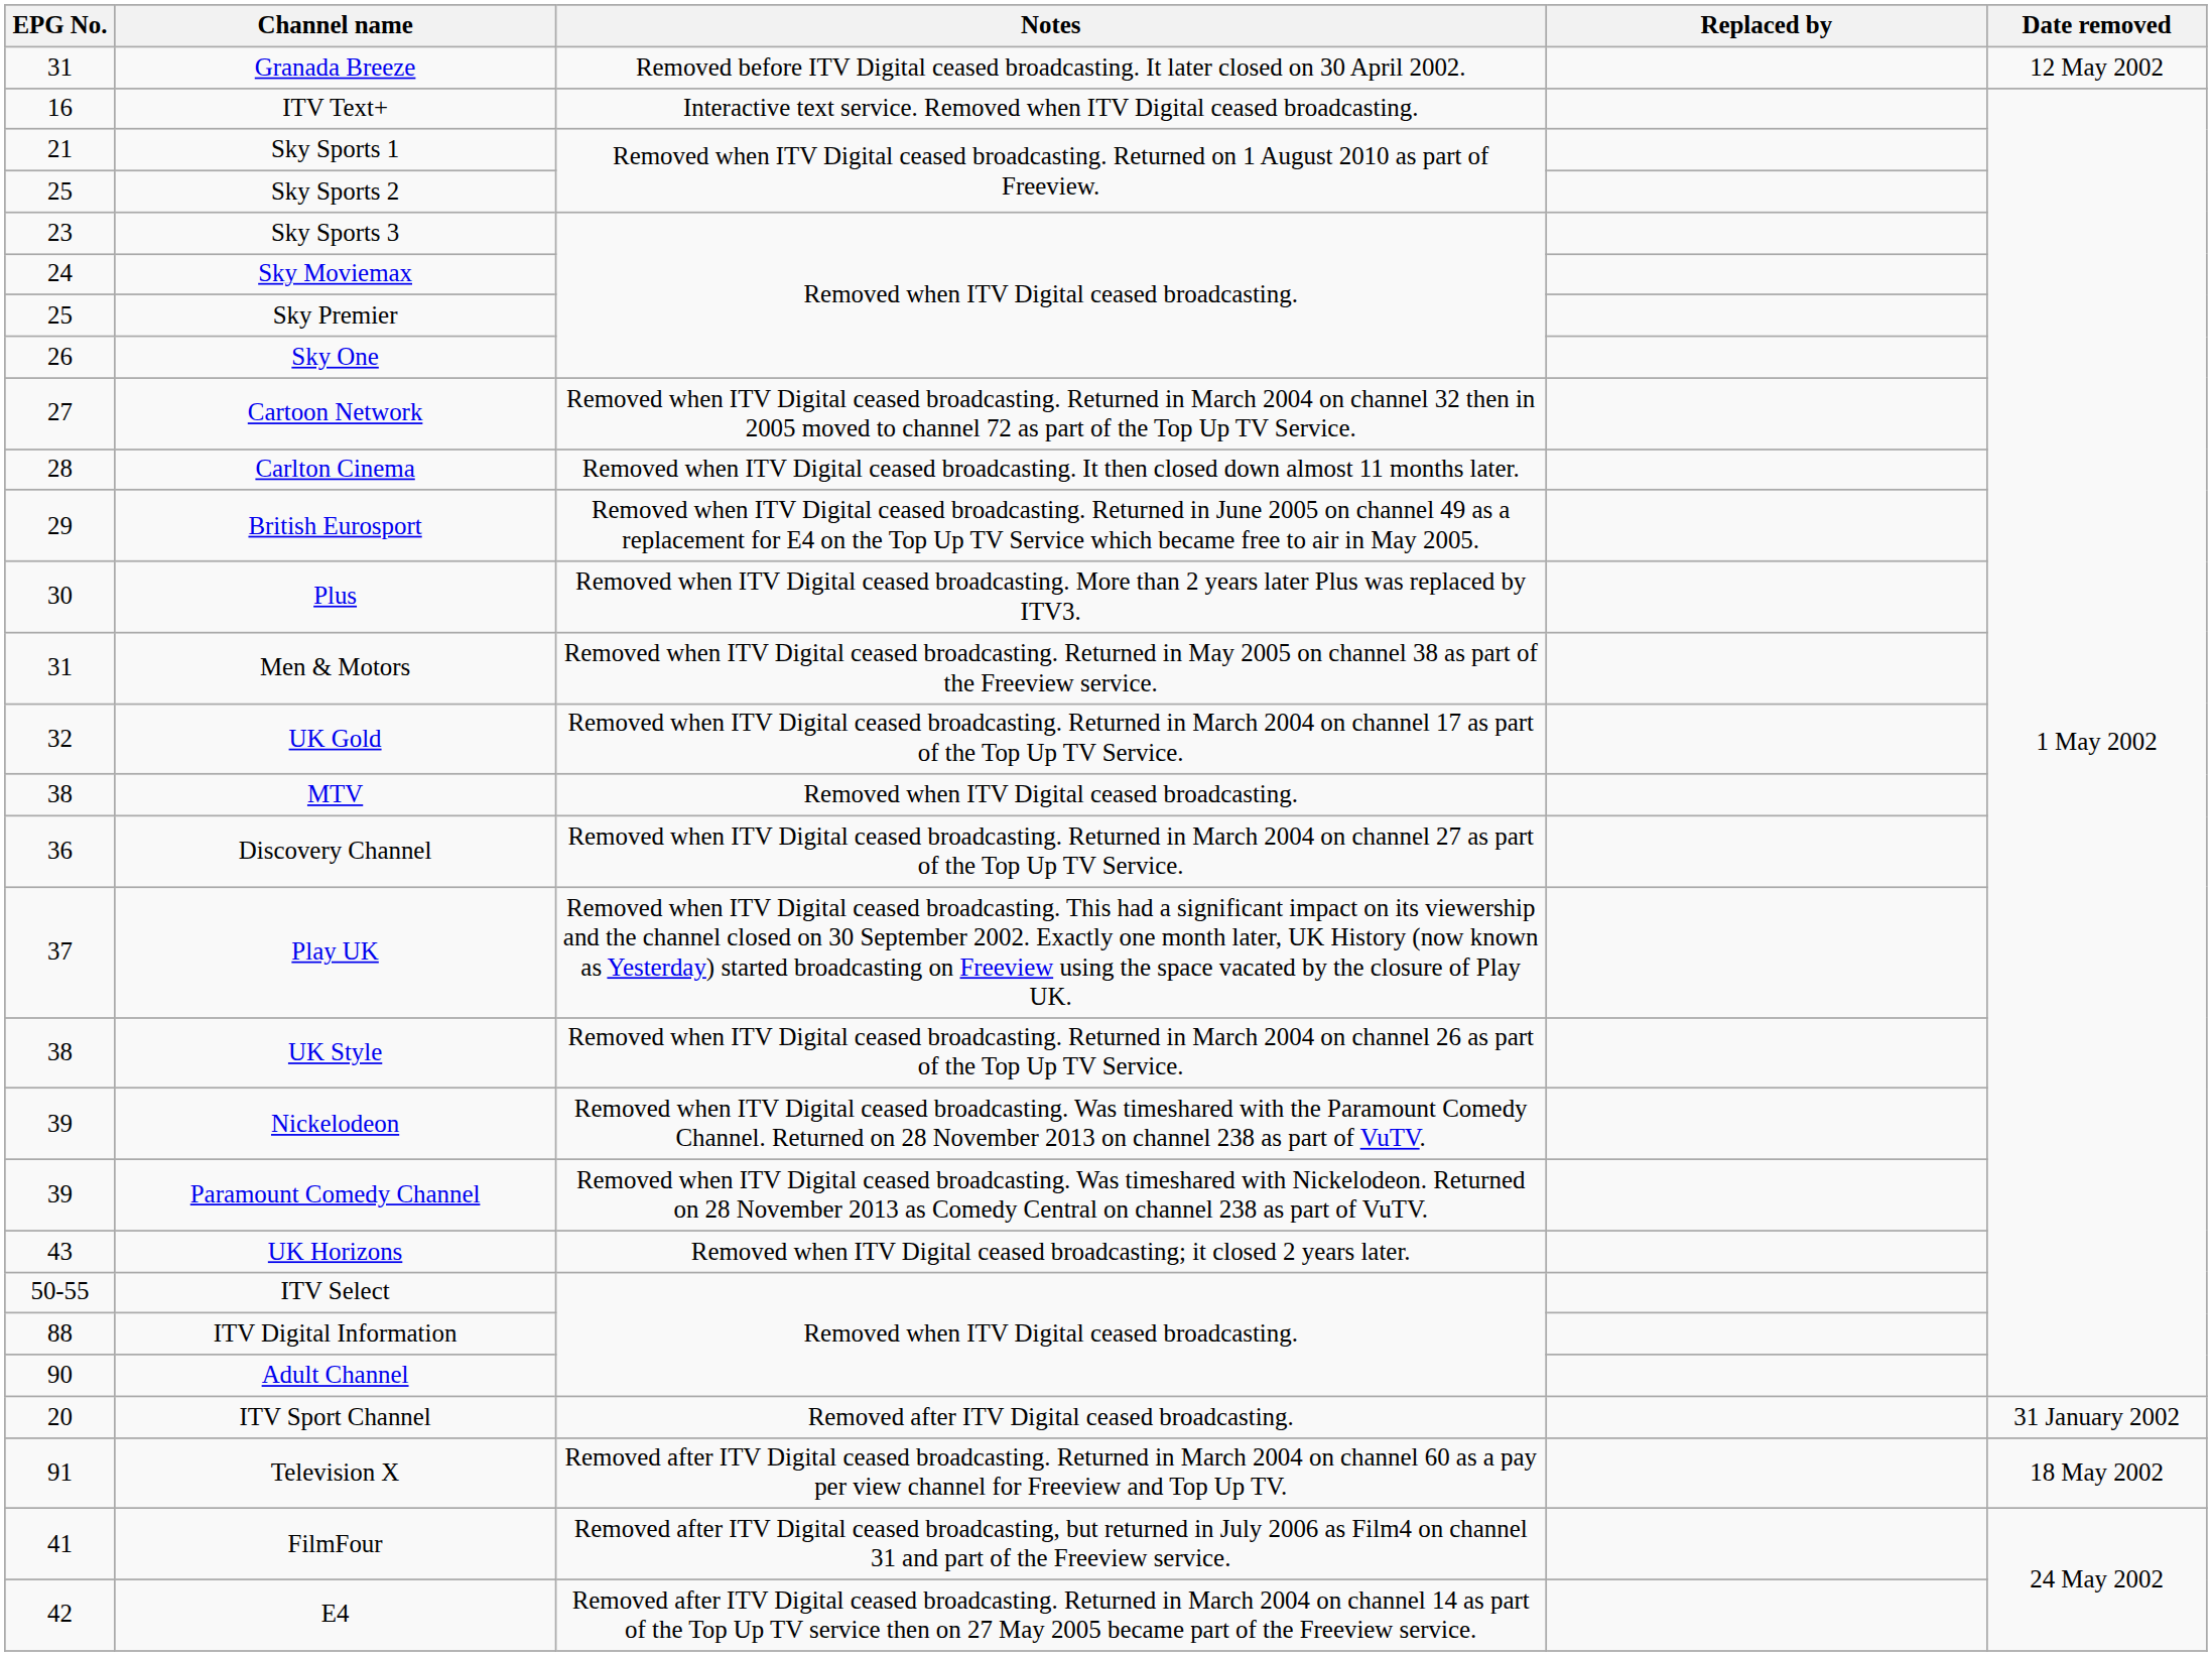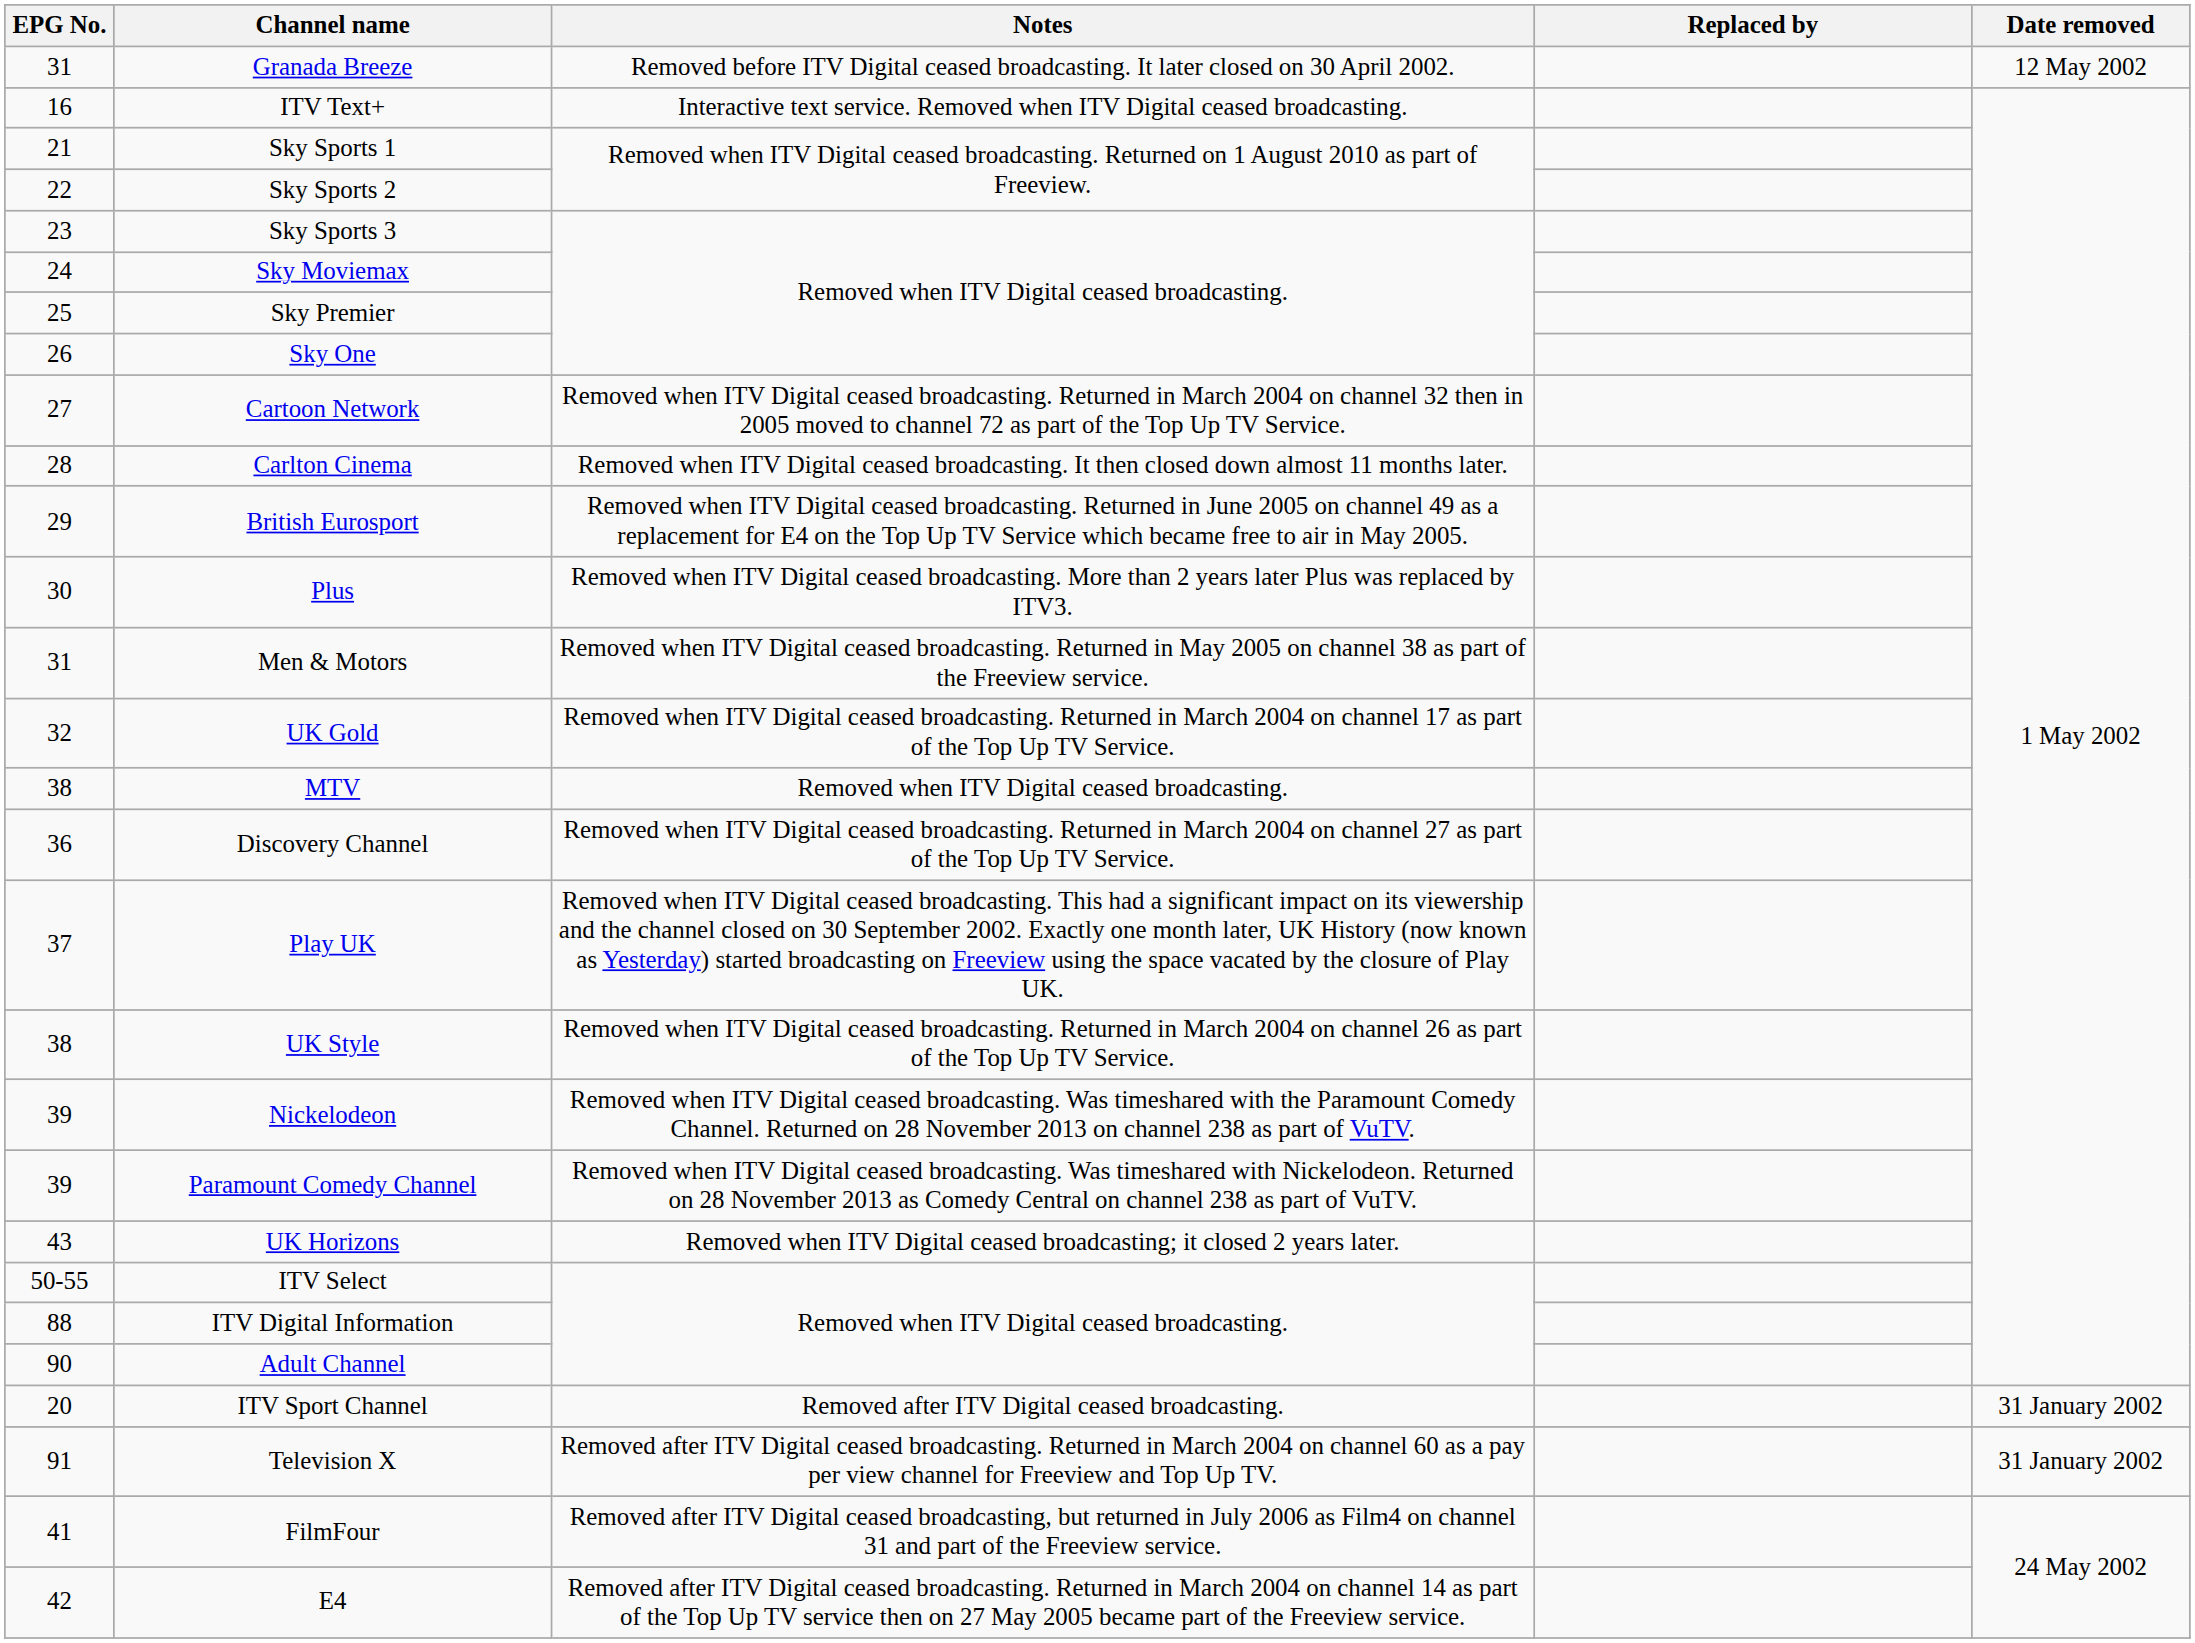Sky Sports 2 | EPG No.: 25 -> 22
Television X | Date removed: 18 May 2002 -> 31 January 2002
